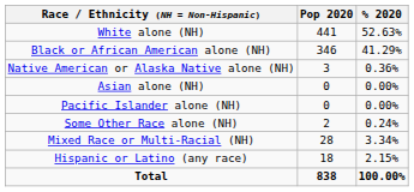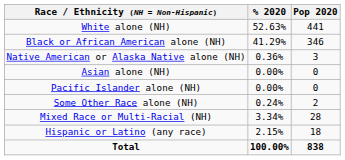columns swapped: Pop 2020 <-> % 2020
